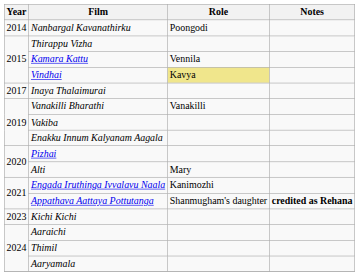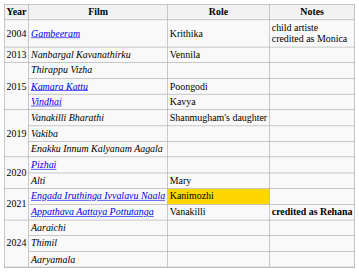+ row: 2004 | Gambeeram | Krithika | child artiste credited as Monica
Nanbargal Kavanathirku | Year: 2014 -> 2013
Nanbargal Kavanathirku | Role: Poongodi -> Vennila
Kamara Kattu | Role: Vennila -> Poongodi
Vindhai | Role: khaki background -> no background
- row: 2017 | Inaya Thalaimurai
Vanakilli Bharathi | Role: Vanakilli -> Shanmugham's daughter
Engada Iruthinga Ivvalavu Naala | Role: no background -> gold background
Appathava Aattaya Pottutanga | Role: Shanmugham's daughter -> Vanakilli
- row: 2023 | Kichi Kichi
